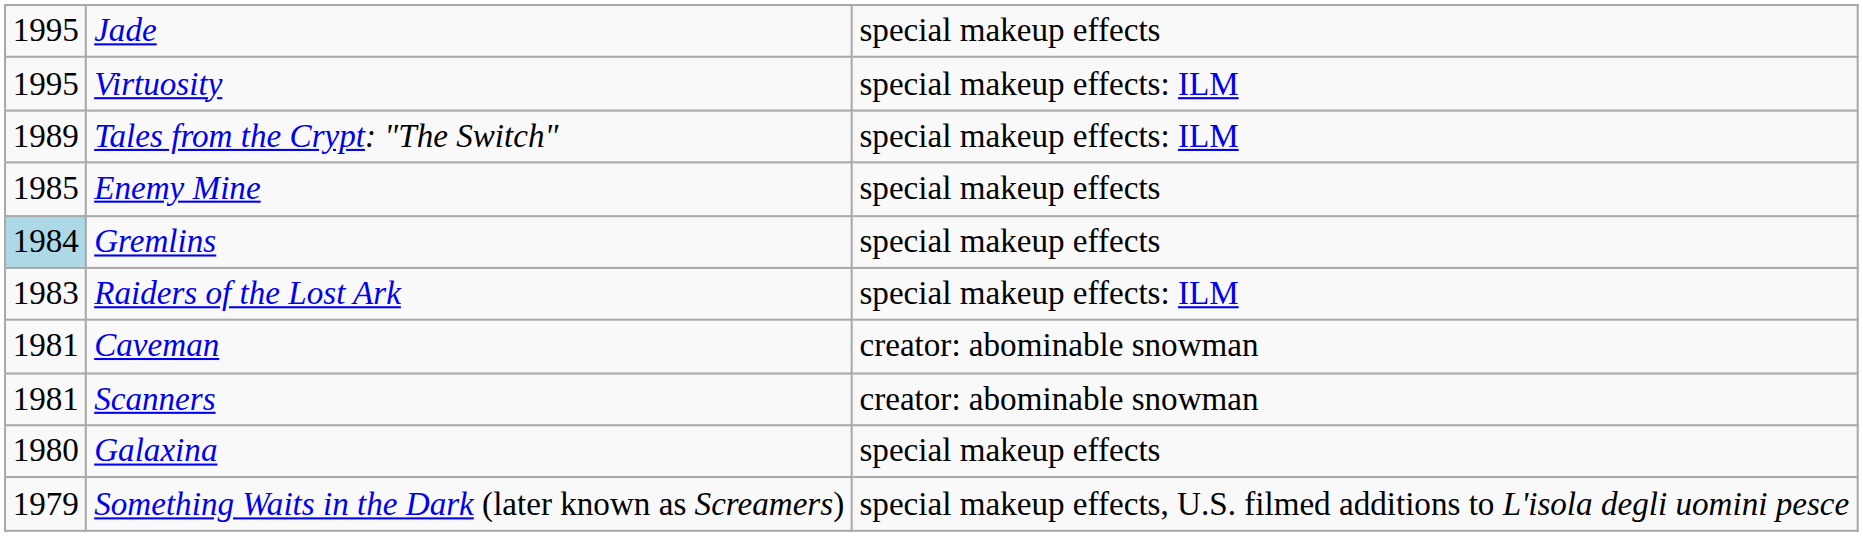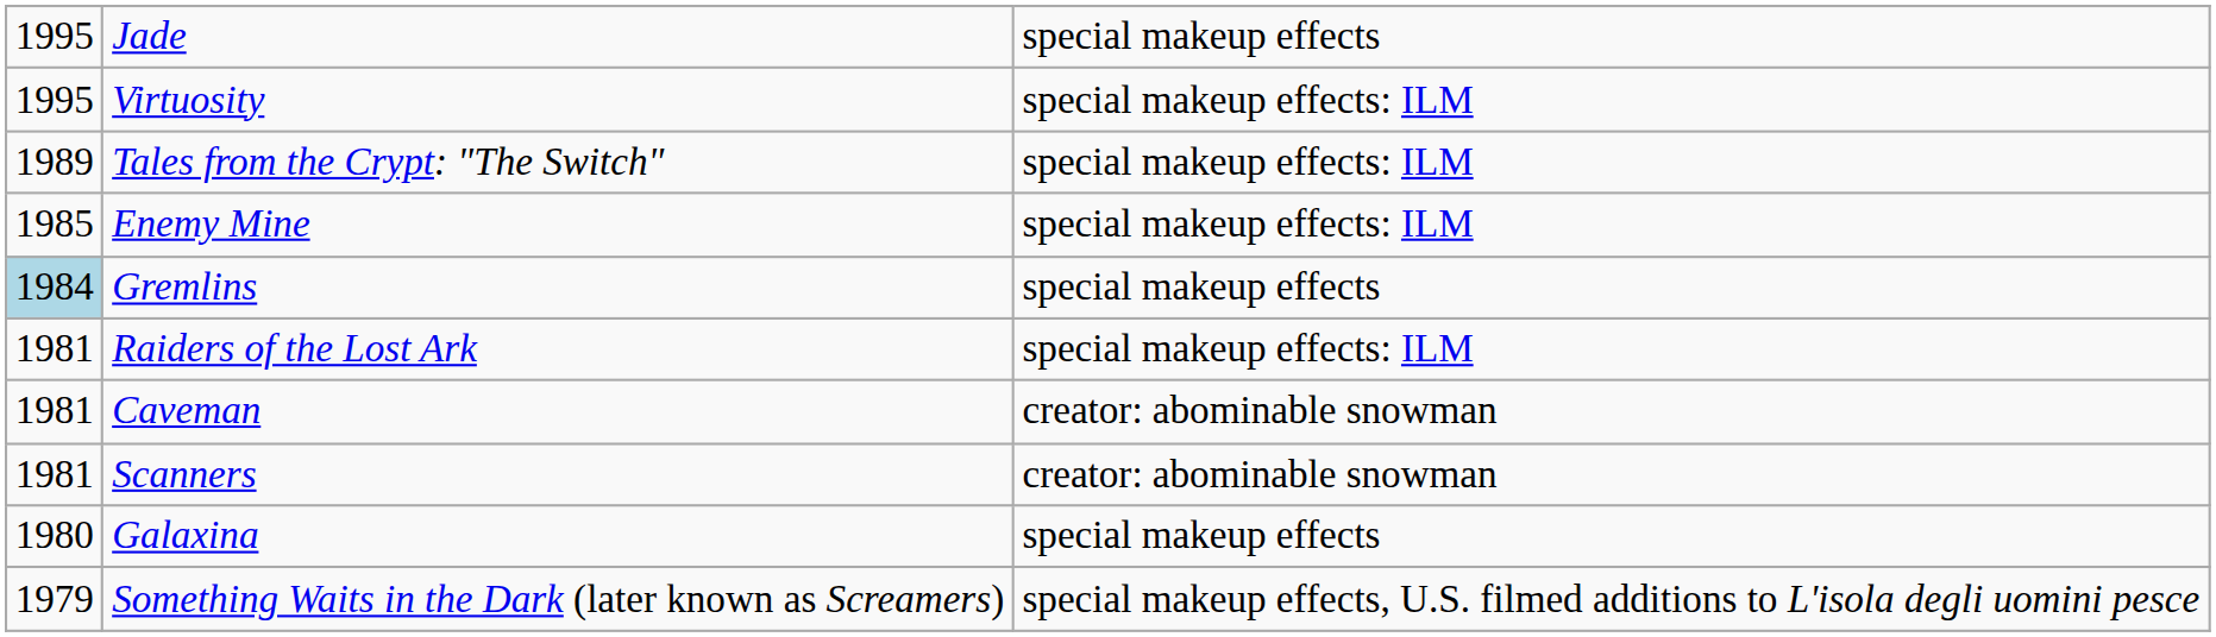Enemy Mine | column 3: special makeup effects -> special makeup effects: ILM
Raiders of the Lost Ark | column 1: 1983 -> 1981
